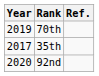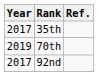rows swapped: 35th <-> 70th
92nd | Year: 2020 -> 2017
